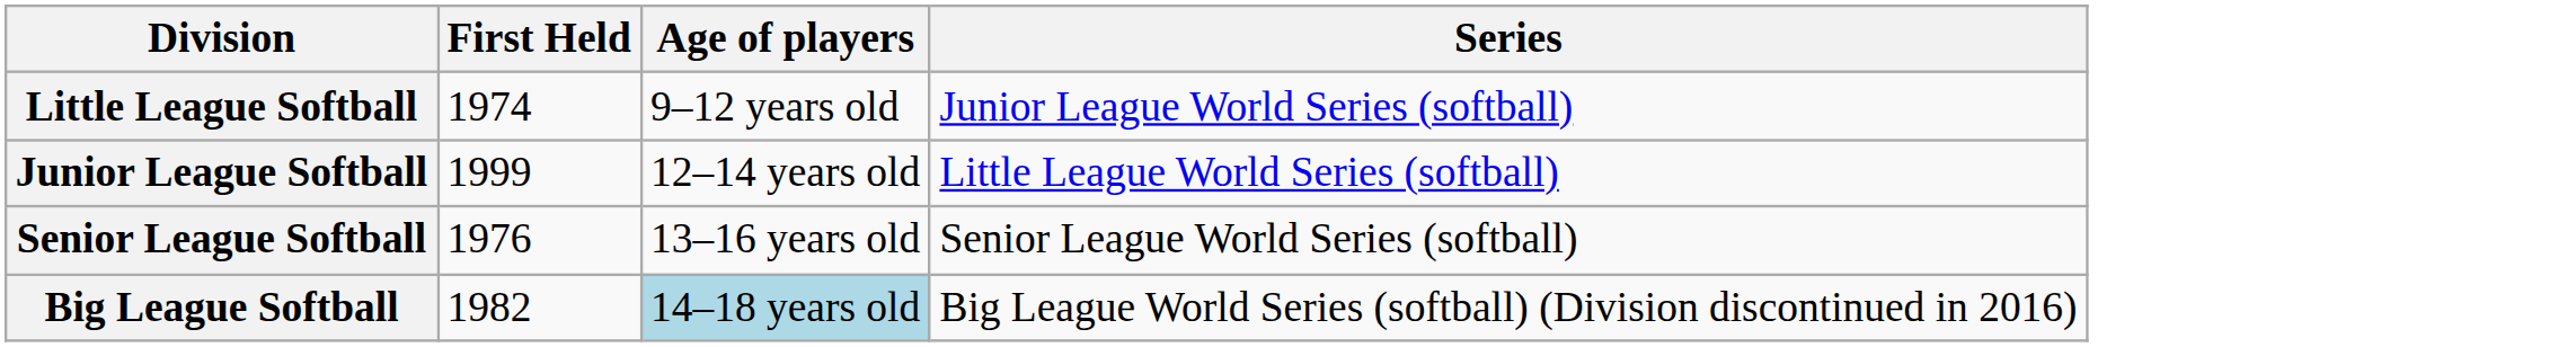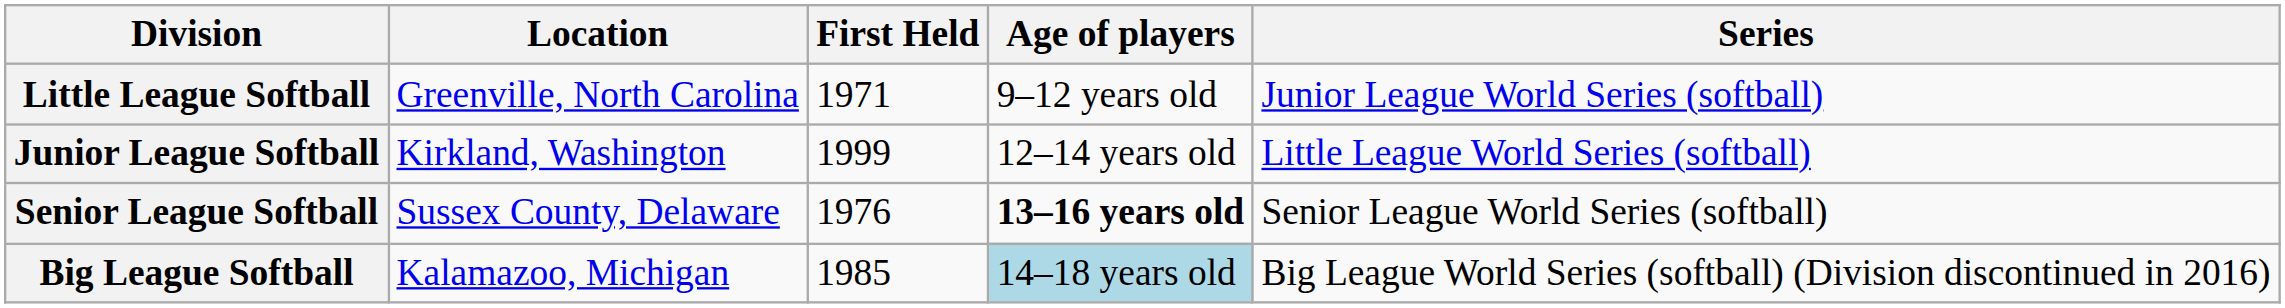+ column: Location | Greenville, North Carolina | Kirkland, Washington | Sussex County, Delaware | Kalamazoo, Michigan
Little League Softball | First Held: 1974 -> 1971
Senior League Softball | Age of players: normal -> bold
Big League Softball | First Held: 1982 -> 1985
